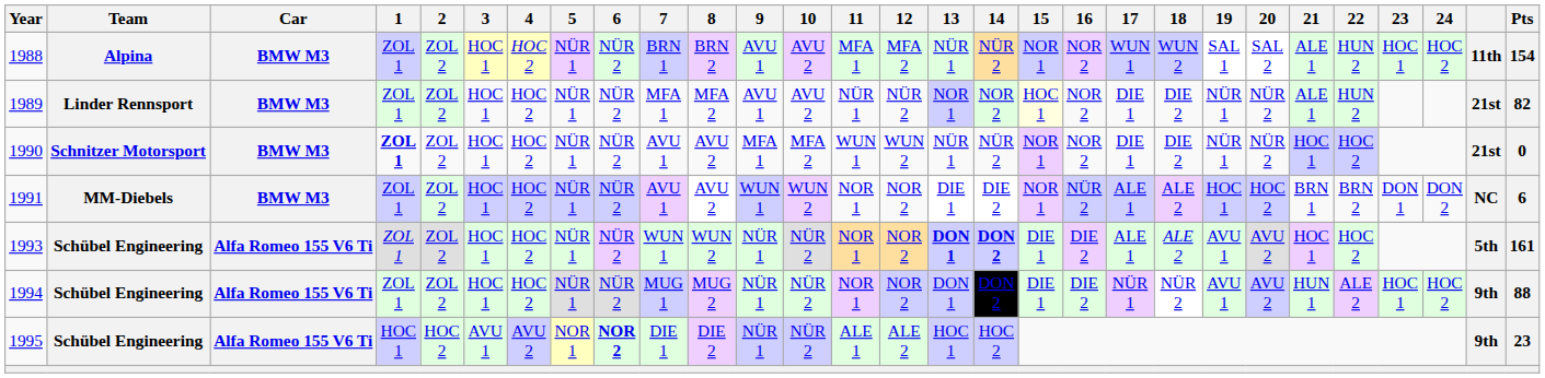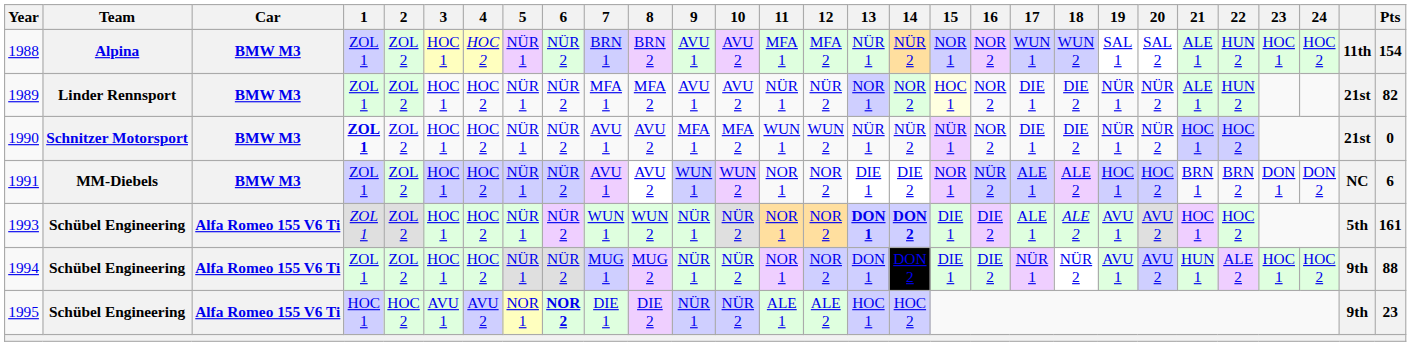1990 | 15: NOR 1 -> NÜR 1
